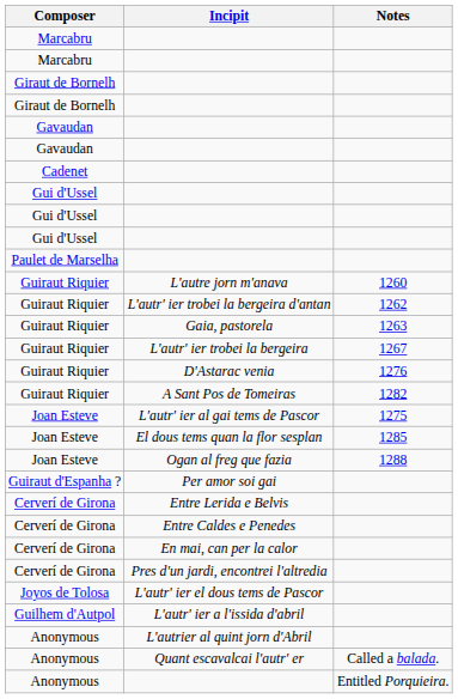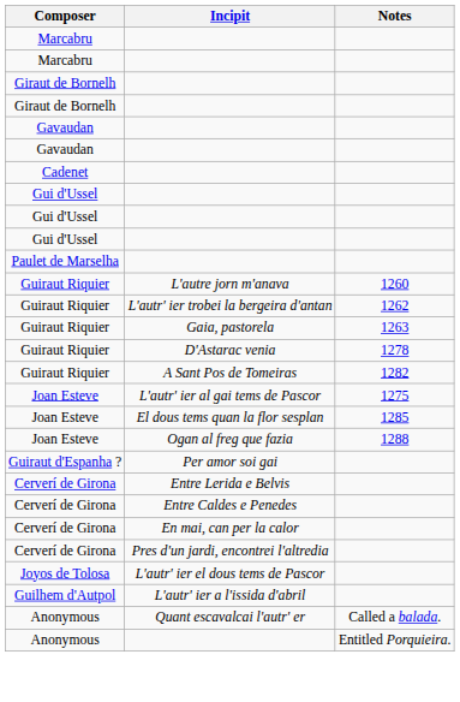- row: Guiraut Riquier | L'autr' ier trobei la bergeira | 1267
D'Astarac venia | Notes: 1276 -> 1278
- row: Anonymous | L'autrier al quint jorn d'Abril
